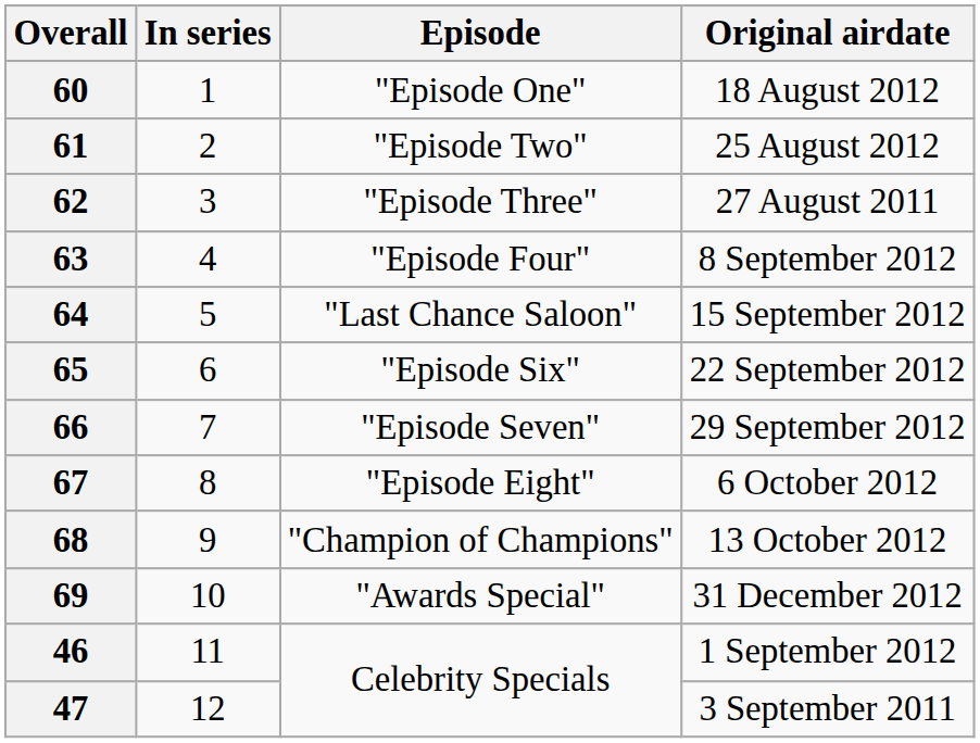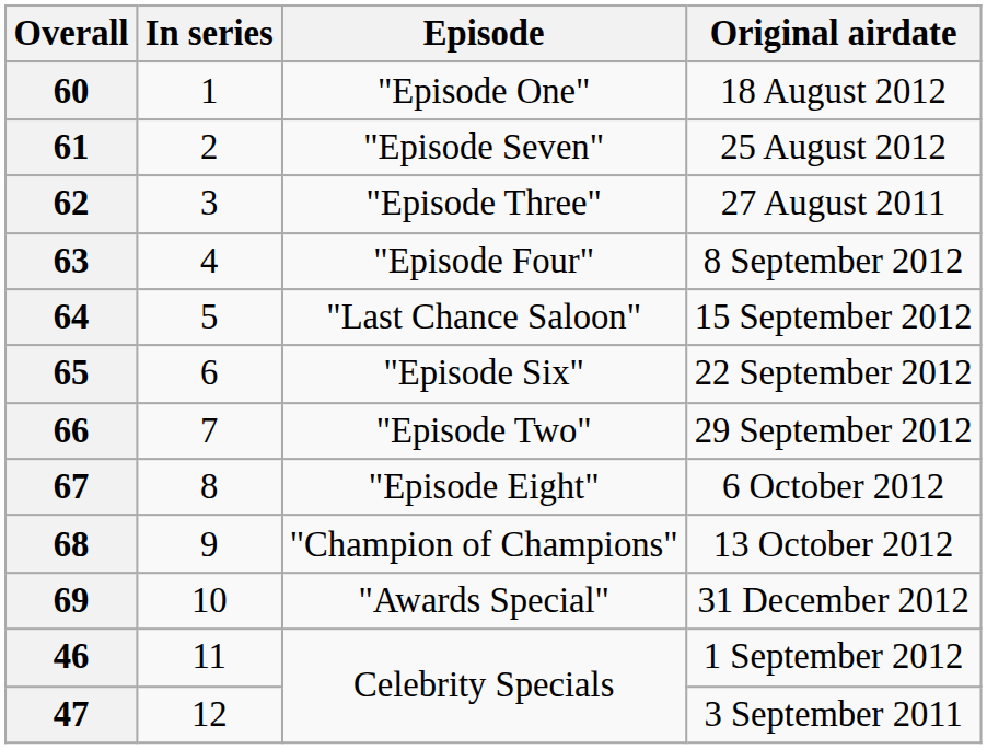61 | Episode: "Episode Two" -> "Episode Seven"
66 | Episode: "Episode Seven" -> "Episode Two"
